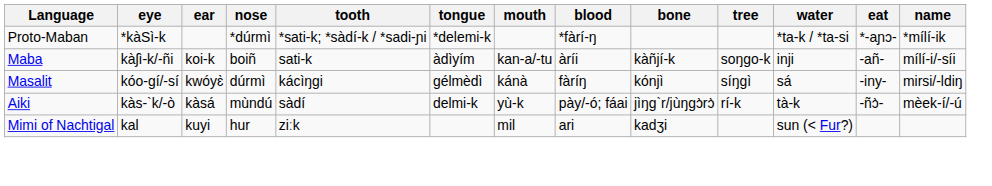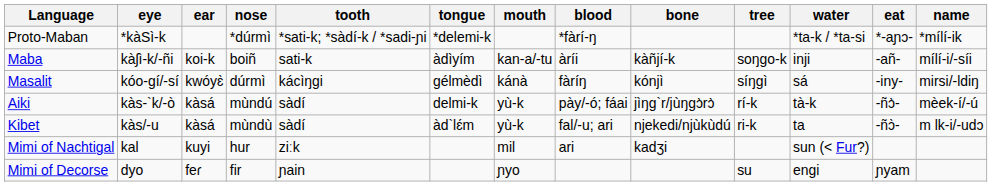+ row: Kibet | kàs/-u | kàsá | mùndù | sàdí | àd`lɛ́m | yù-k | fal/-u; ari | njekedi/njùkùdú | ri-k | ta | -ñɔ̀- | m lk-i/-udɔ
+ row: Mimi of Decorse | dyo | feɾ | fir | ɲain | ɲyo | su | engi | ɲyam
